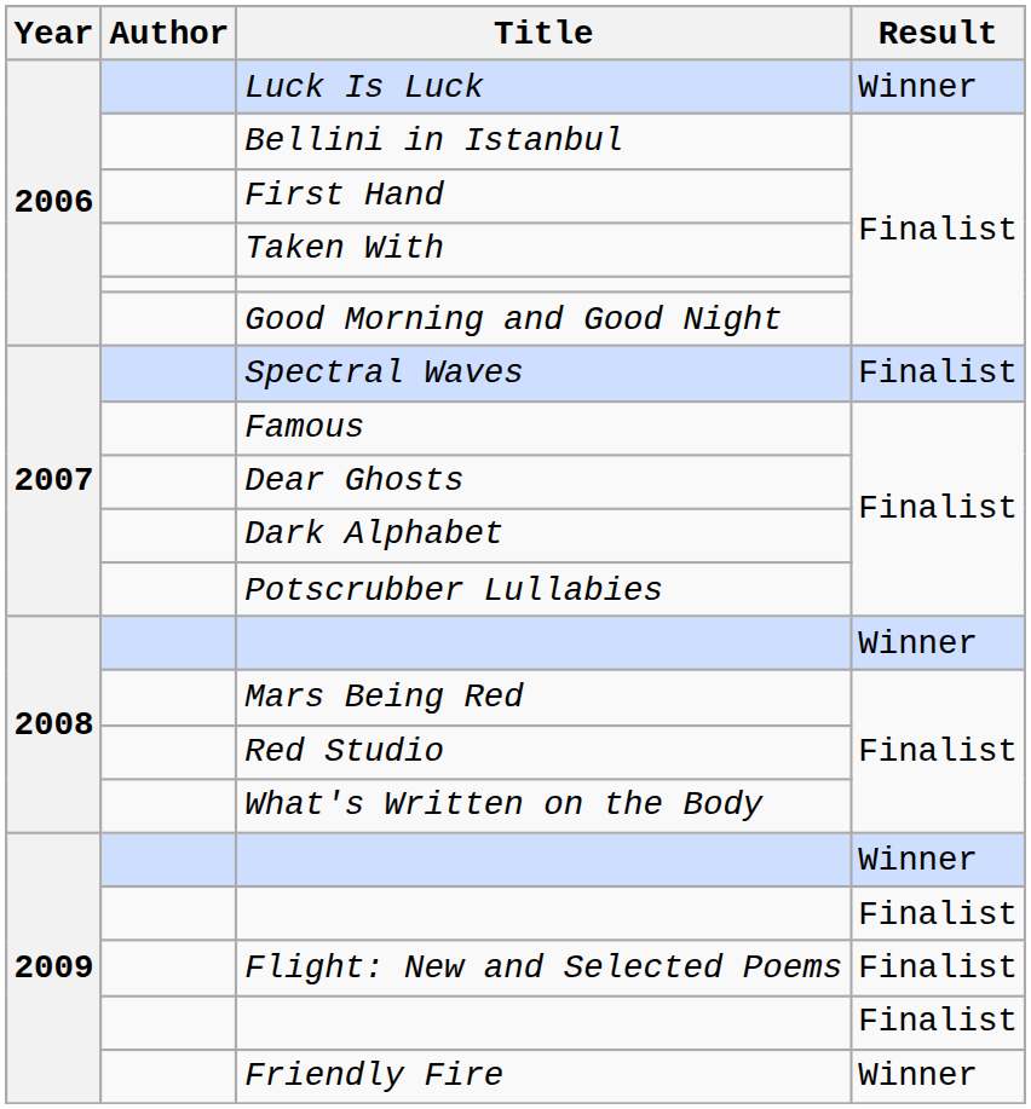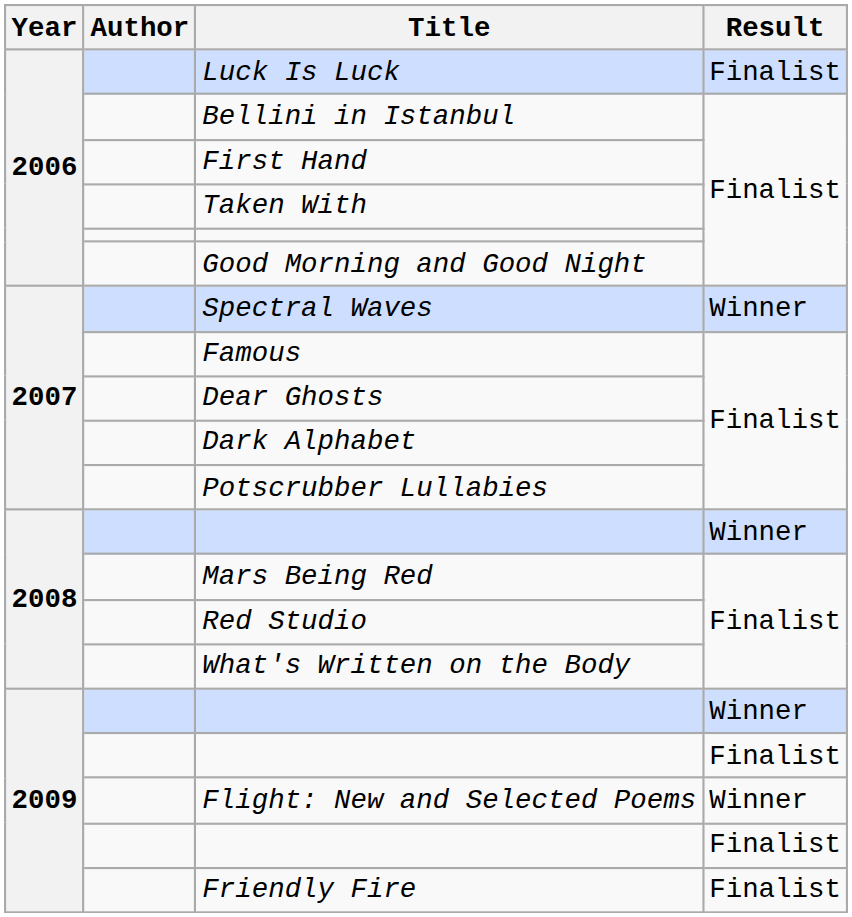Luck Is Luck | Result: Winner -> Finalist
Spectral Waves | Result: Finalist -> Winner
Flight: New and Selected Poems | Result: Finalist -> Winner
Friendly Fire | Result: Winner -> Finalist
